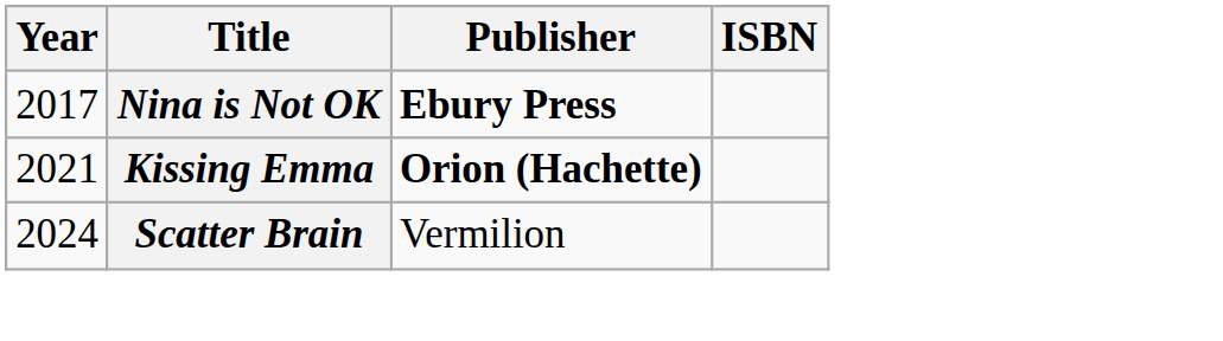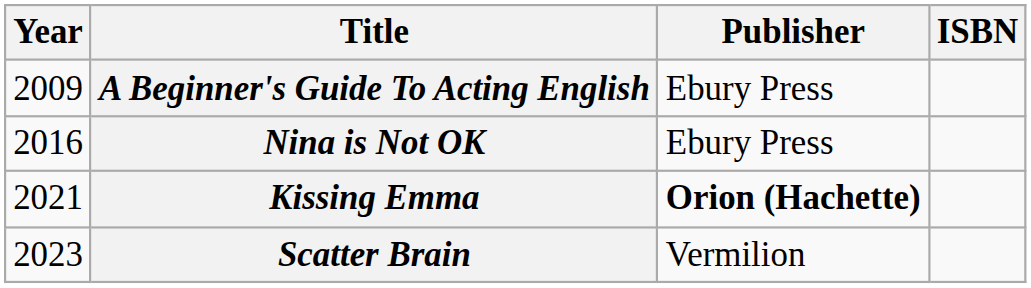+ row: 2009 | A Beginner's Guide To Acting English | Ebury Press
Nina is Not OK | Year: 2017 -> 2016
Nina is Not OK | Publisher: bold -> normal
Scatter Brain | Year: 2024 -> 2023
